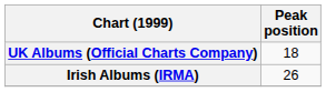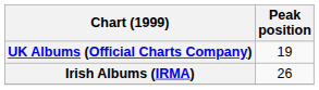UK Albums (Official Charts Company) | Peak position: 18 -> 19
